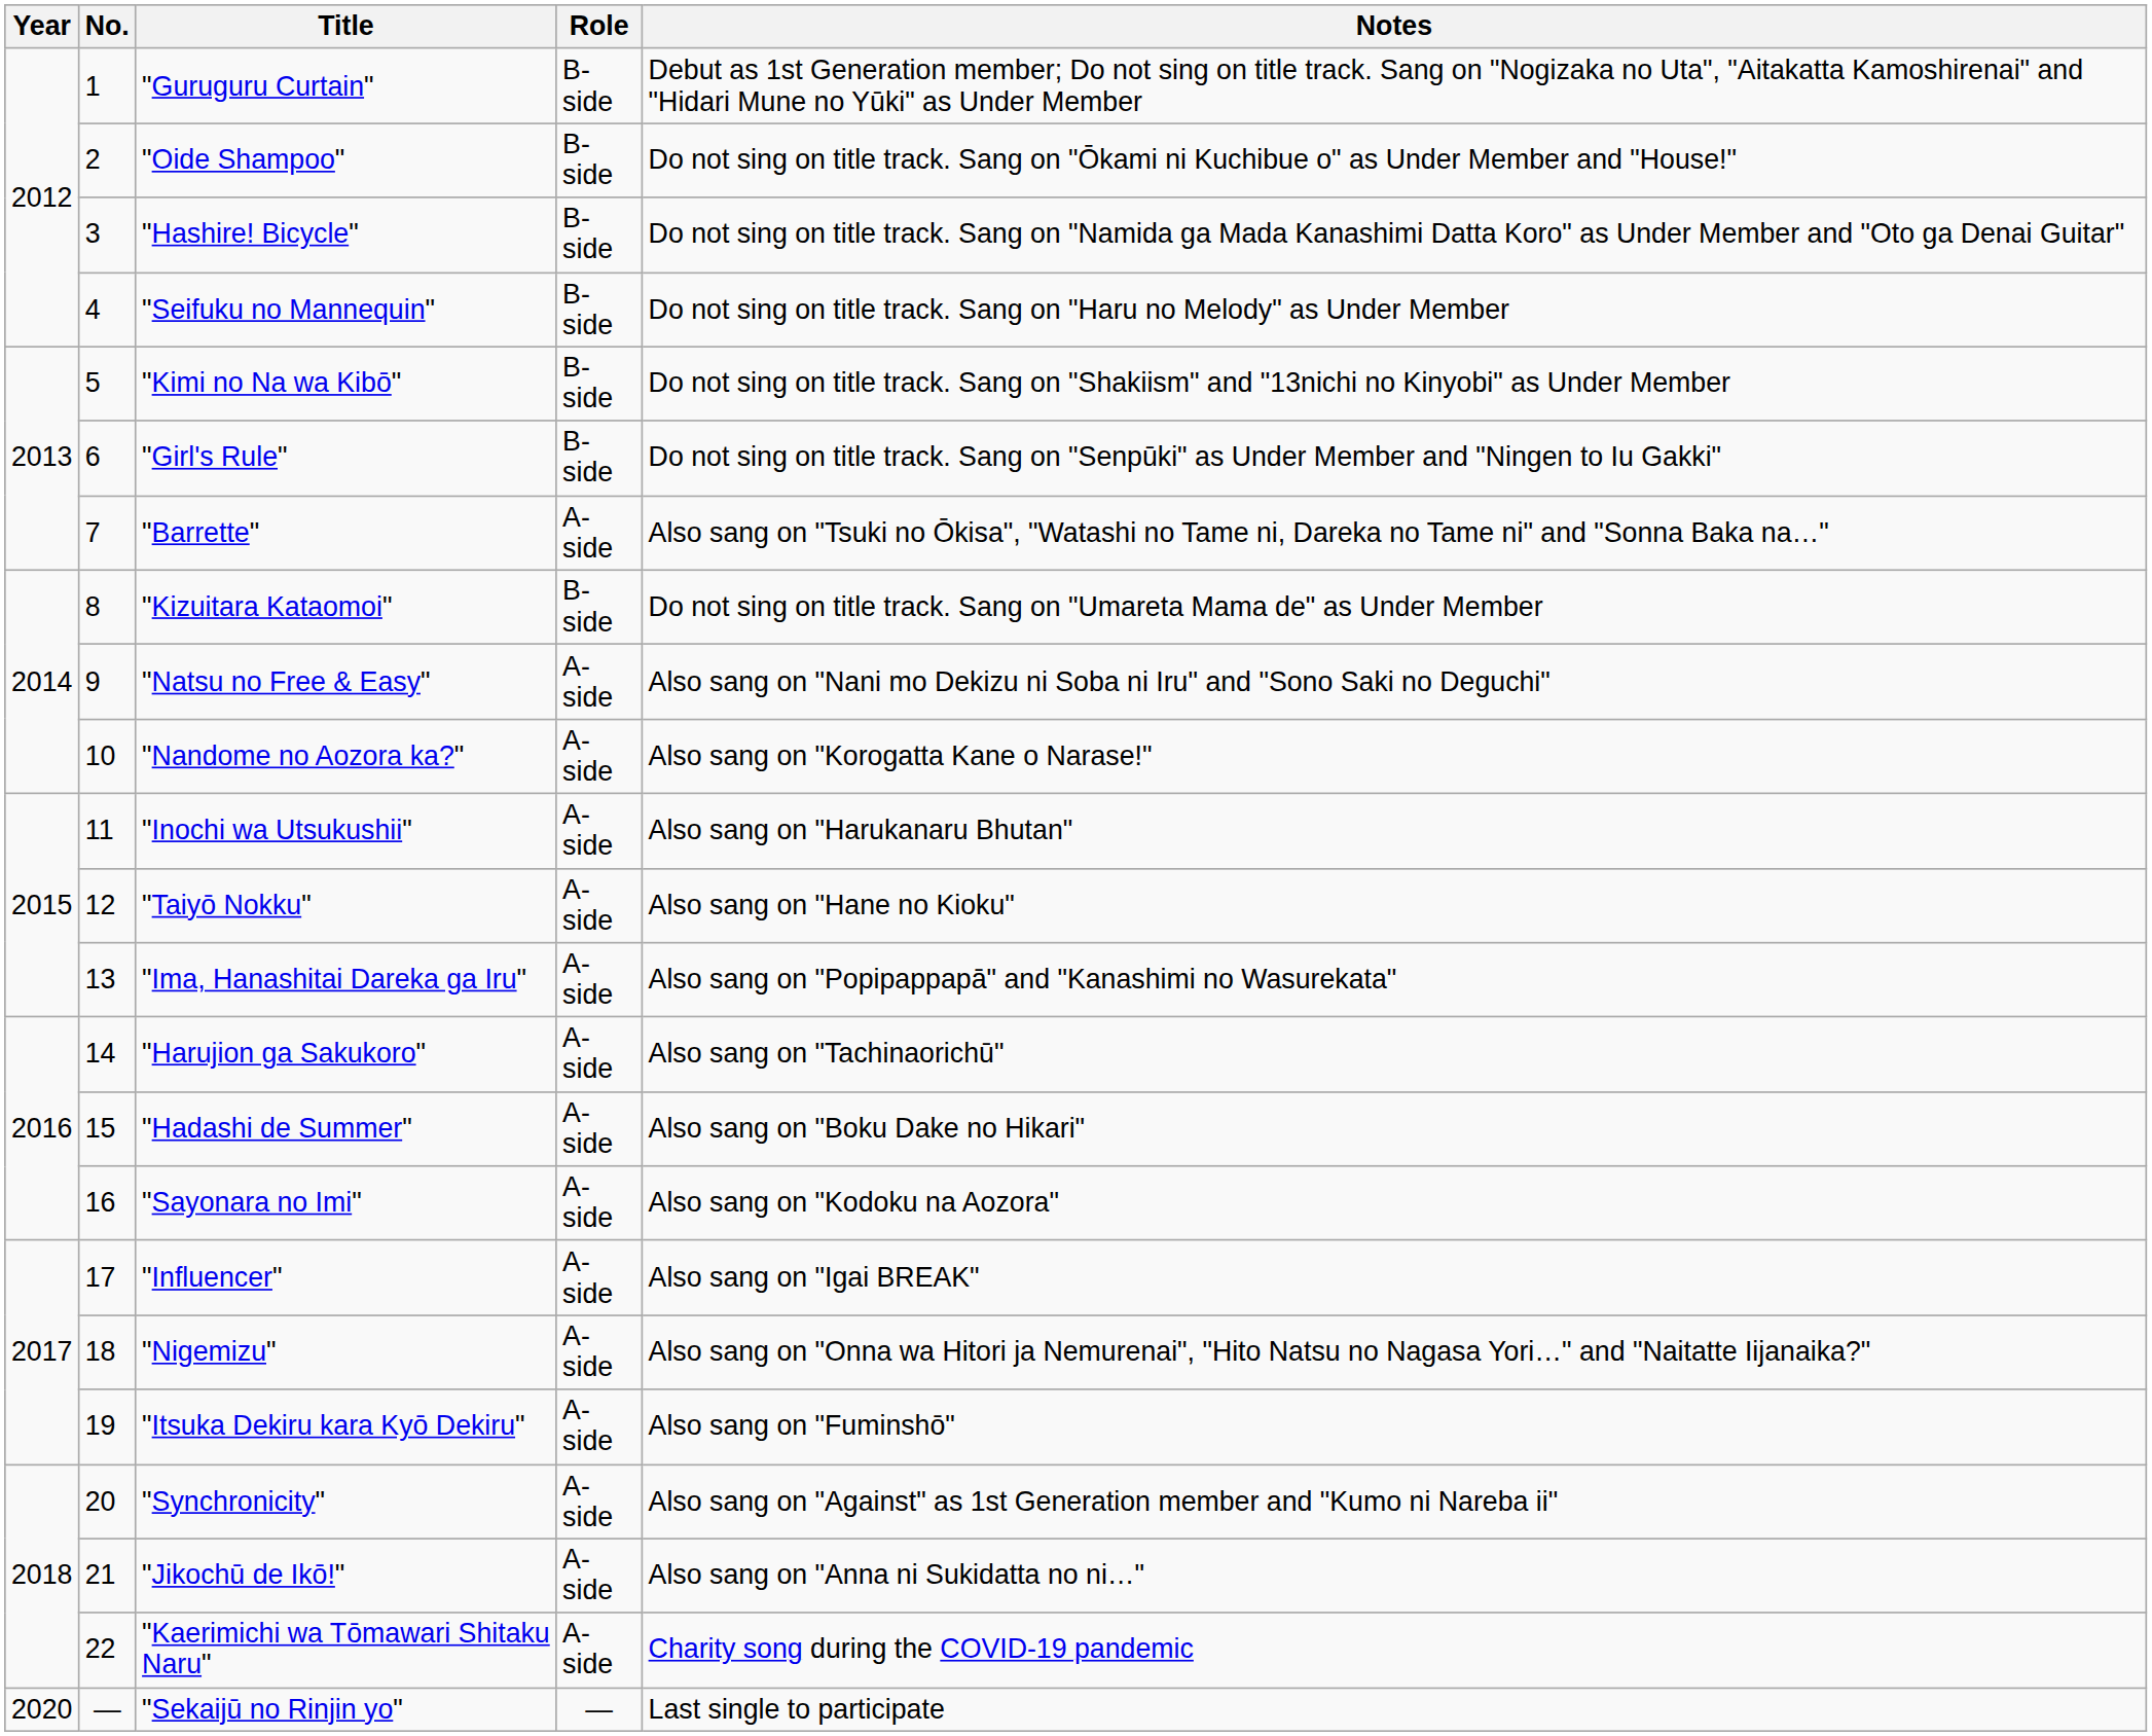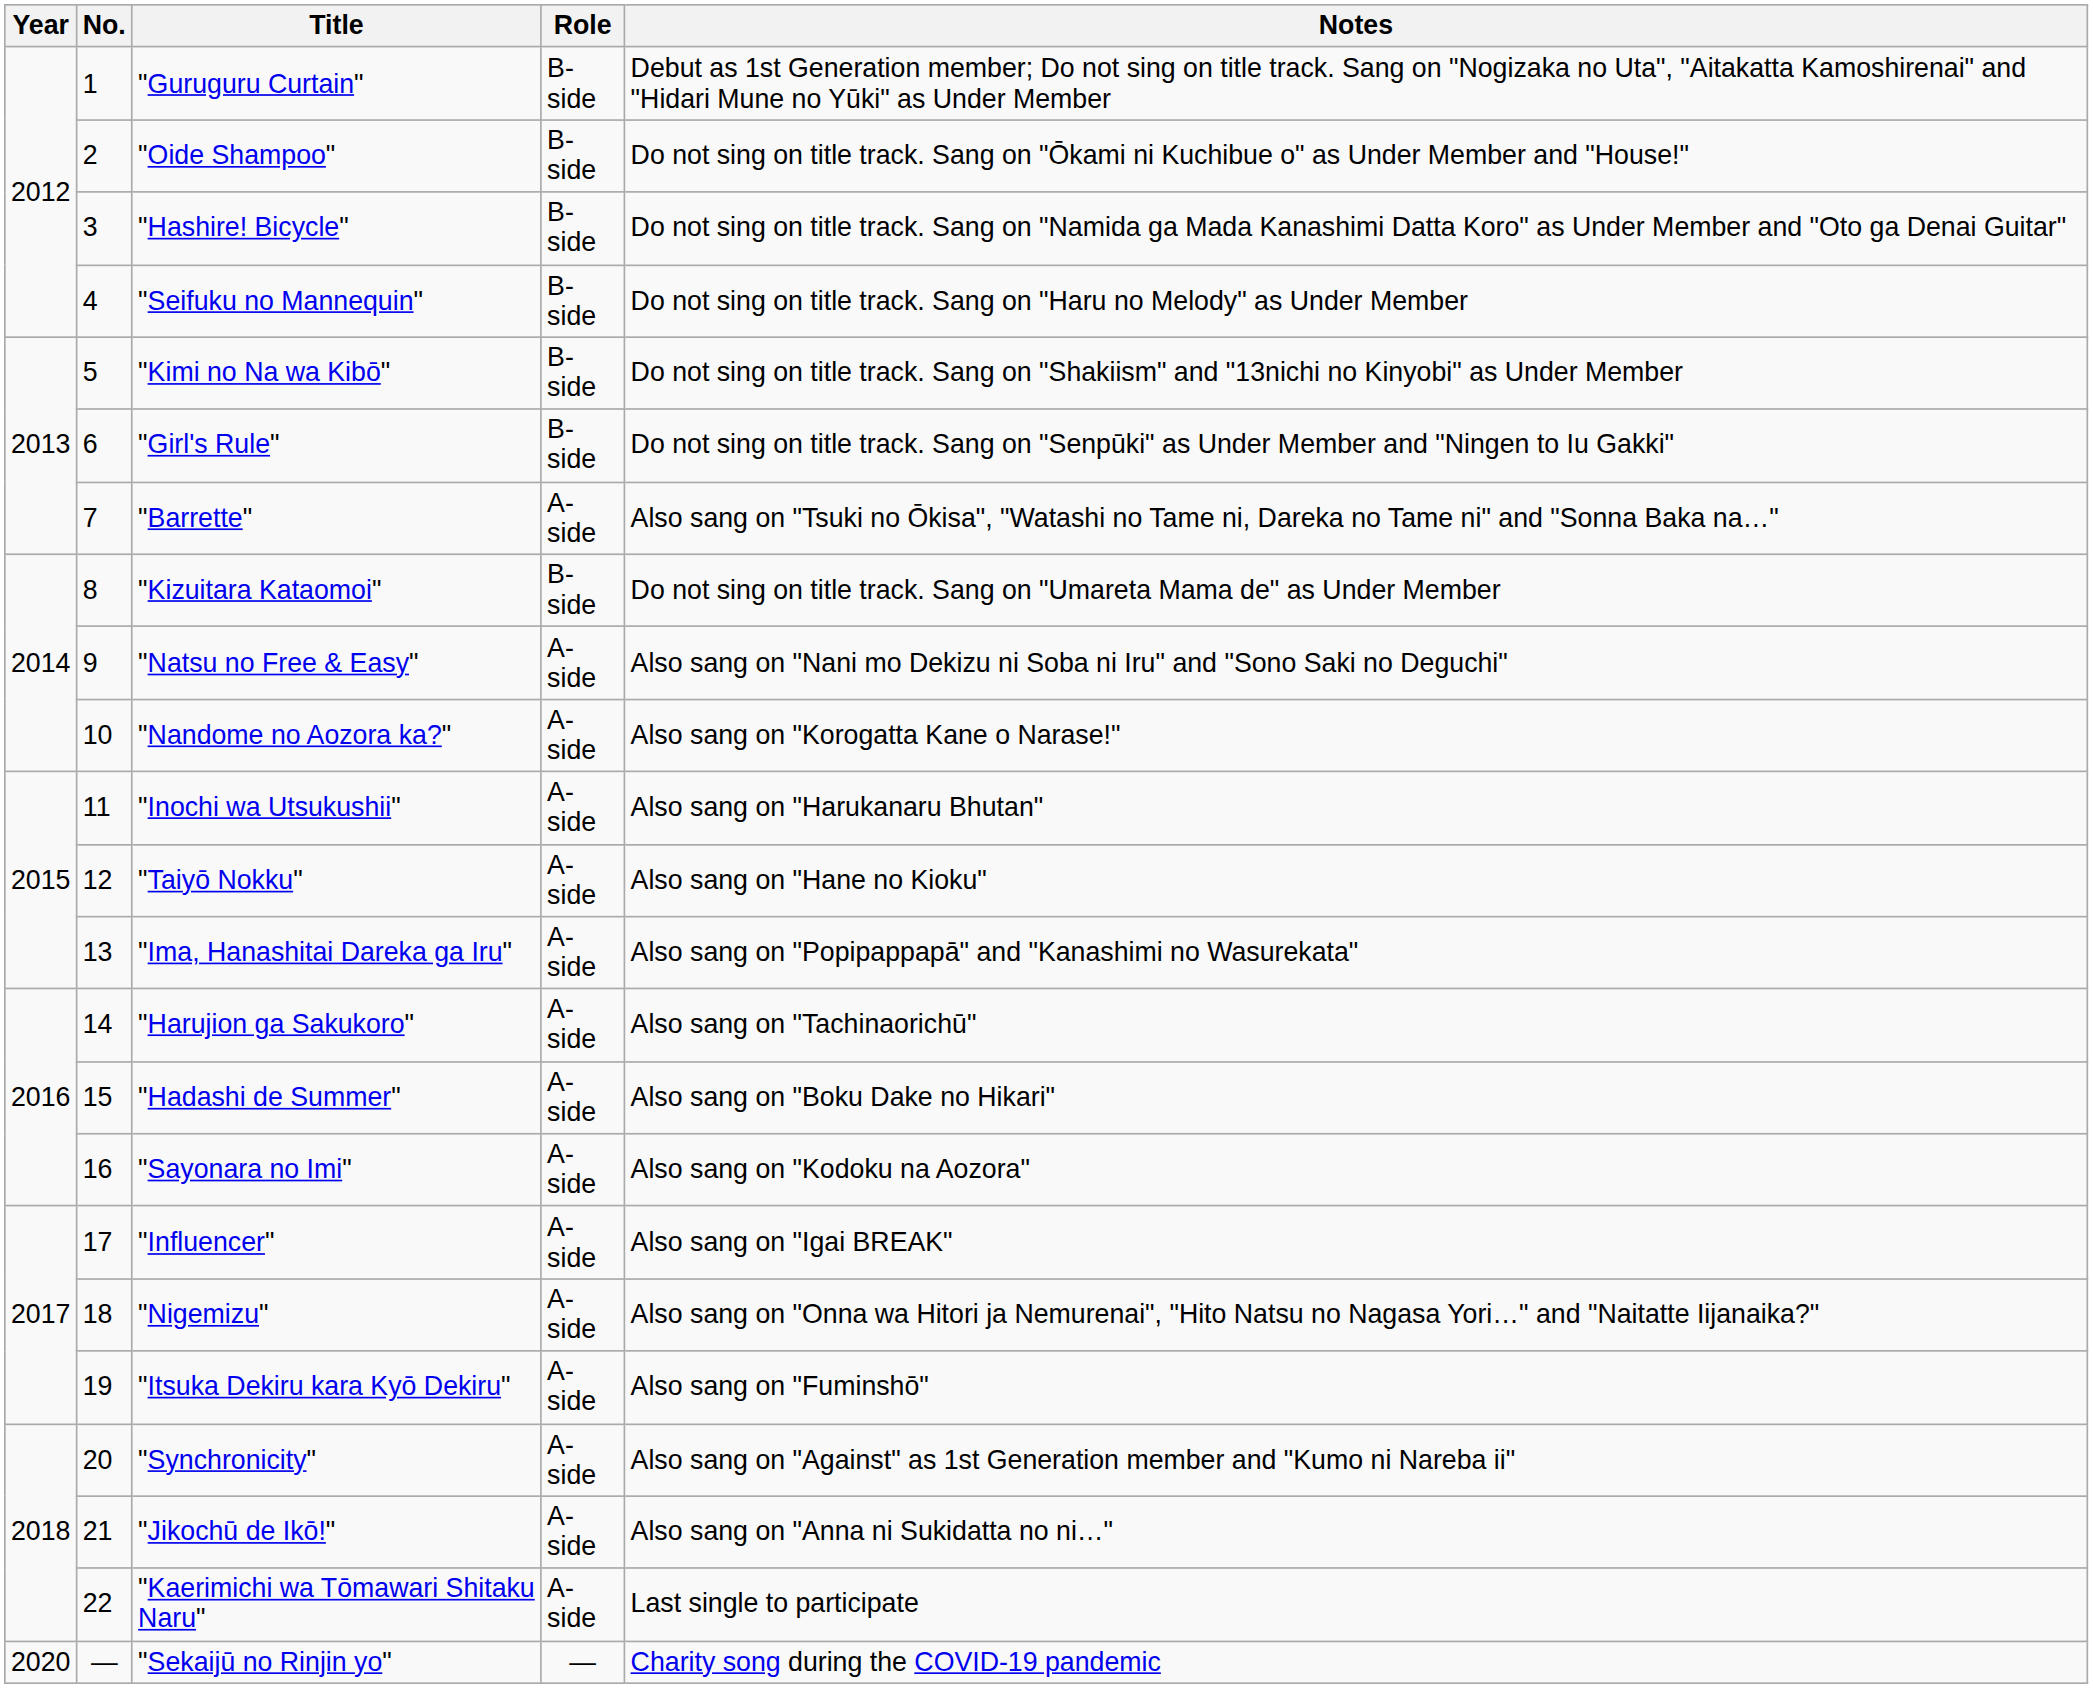"Kaerimichi wa Tōmawari Shitaku Naru" | Notes: Charity song during the COVID-19 pandemic -> Last single to participate
"Sekaijū no Rinjin yo" | Notes: Last single to participate -> Charity song during the COVID-19 pandemic
